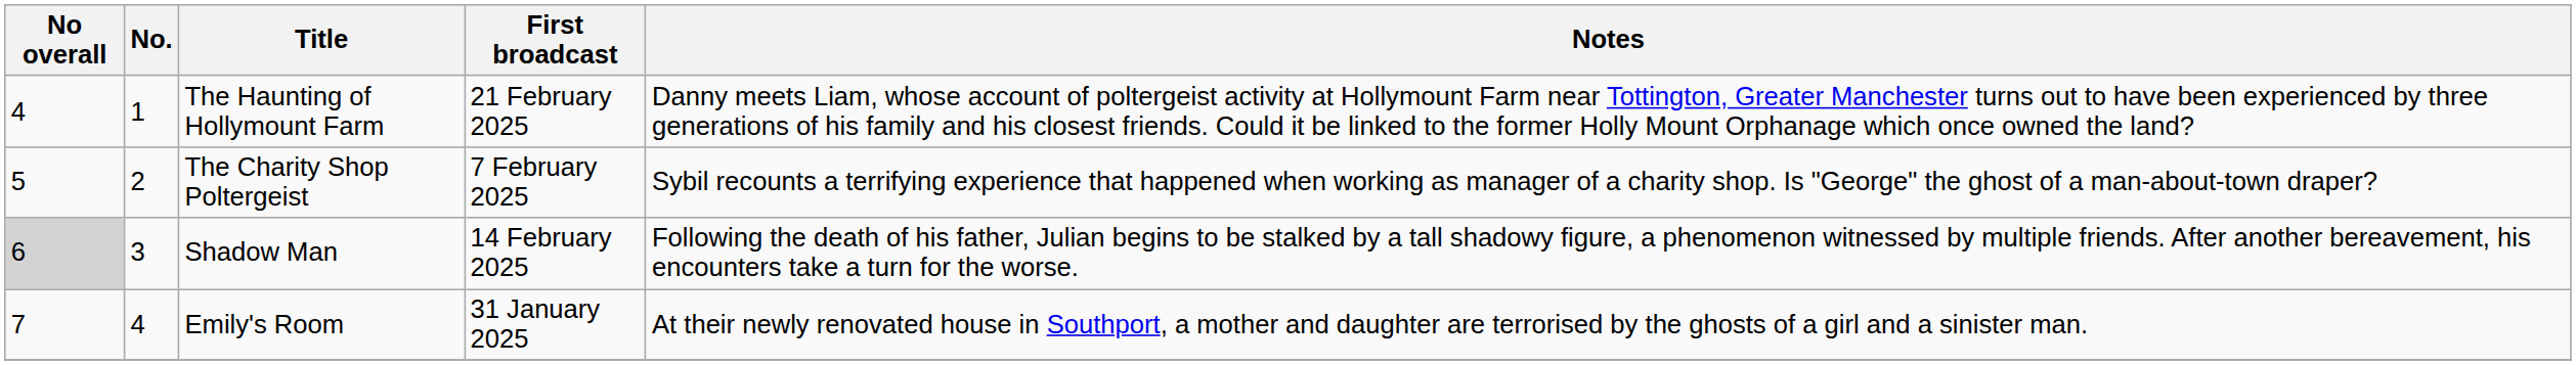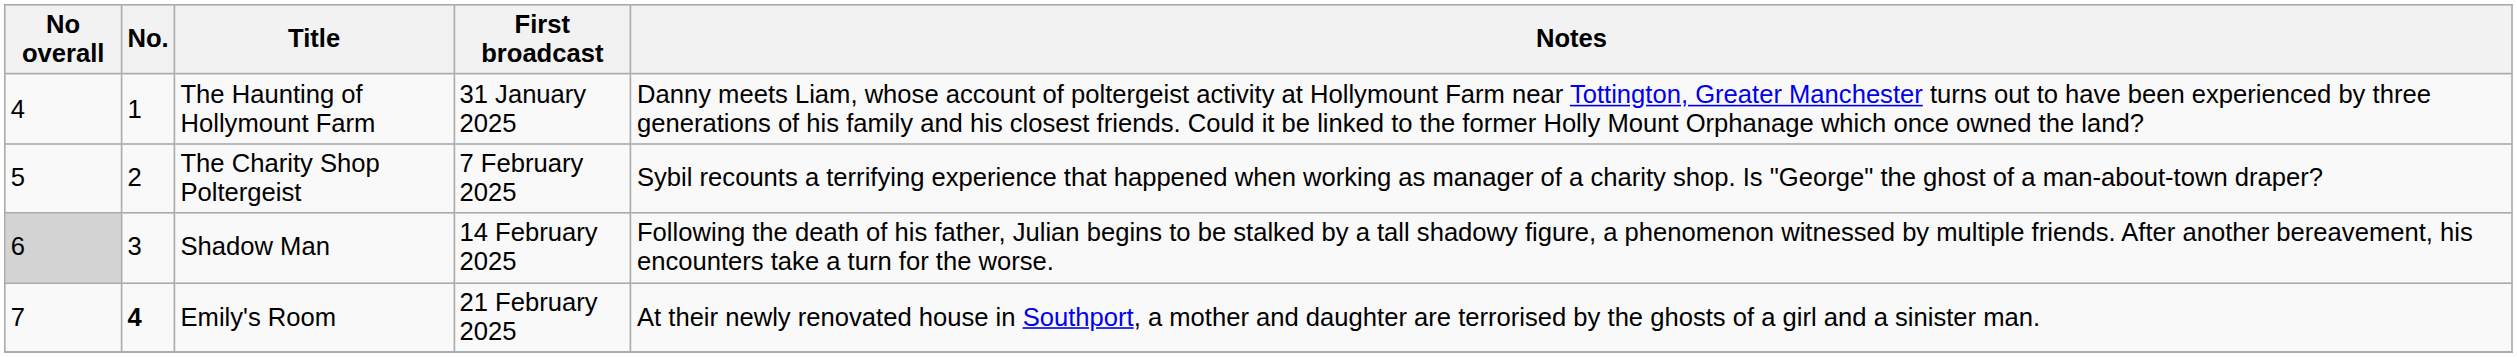The Haunting of Hollymount Farm | First broadcast: 21 February 2025 -> 31 January 2025
Emily's Room | No.: normal -> bold
Emily's Room | First broadcast: 31 January 2025 -> 21 February 2025
